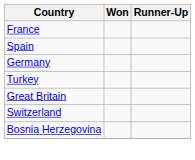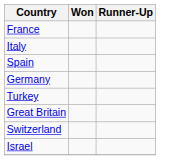+ row: Italy
- row: Bosnia Herzegovina
+ row: Israel
